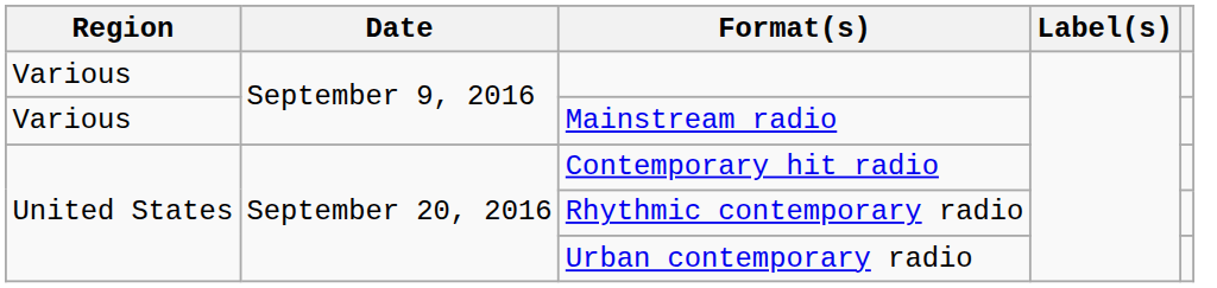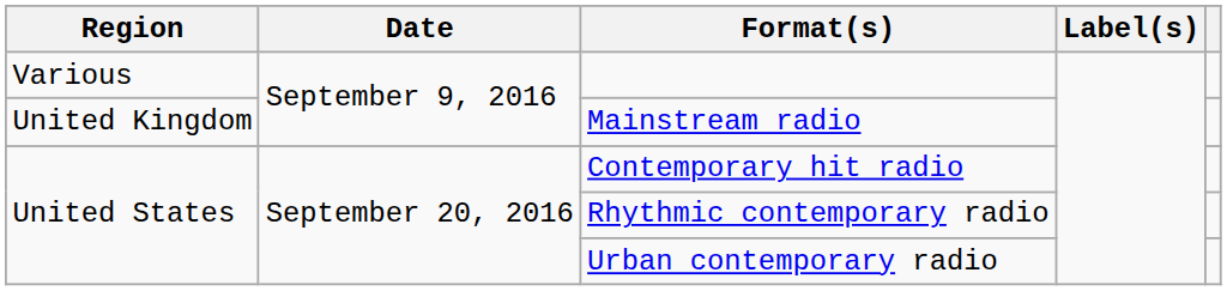Mainstream radio | Region: Various -> United Kingdom
